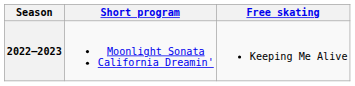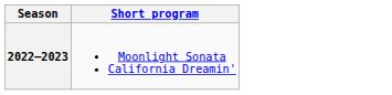- column: Free skating | Keeping Me Alive
